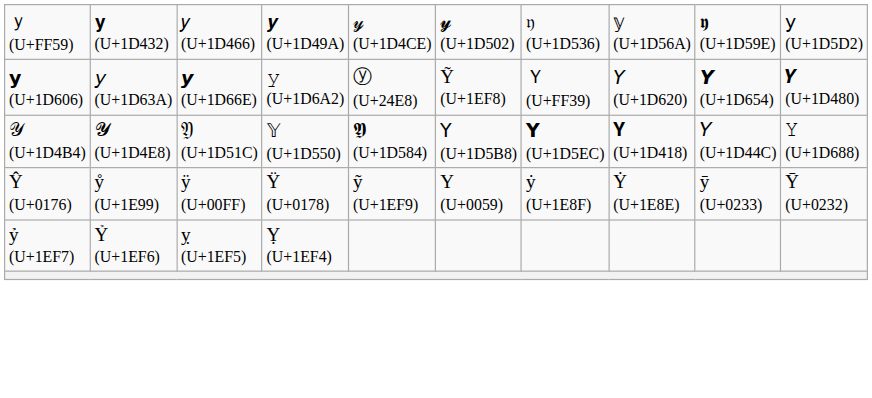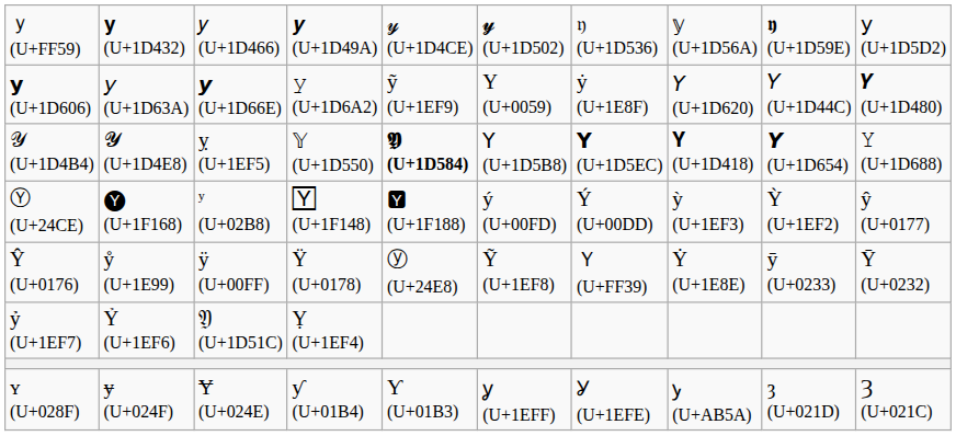𝘆 (U+1D606) | column 5: ⓨ (U+24E8) -> ỹ (U+1EF9)
𝘆 (U+1D606) | column 6: Ỹ (U+1EF8) -> Y (U+0059)
𝘆 (U+1D606) | column 7: Ｙ (U+FF39) -> ẏ (U+1E8F)
𝘆 (U+1D606) | column 9: 𝙔 (U+1D654) -> 𝑌 (U+1D44C)
𝒴 (U+1D4B4) | column 3: 𝔜 (U+1D51C) -> ỵ (U+1EF5)
𝒴 (U+1D4B4) | column 5: normal -> bold
𝒴 (U+1D4B4) | column 9: 𝑌 (U+1D44C) -> 𝙔 (U+1D654)
+ row: Ⓨ (U+24CE) | 🅨 (U+1F168) | ʸ (U+02B8) | 🅈 (U+1F148) | 🆈 (U+1F188) | ý (U+00FD) | Ý (U+00DD) | ỳ (U+1EF3) | Ỳ (U+1EF2) | ŷ (U+0177)
Ŷ (U+0176) | column 5: ỹ (U+1EF9) -> ⓨ (U+24E8)
Ŷ (U+0176) | column 6: Y (U+0059) -> Ỹ (U+1EF8)
Ŷ (U+0176) | column 7: ẏ (U+1E8F) -> Ｙ (U+FF39)
ỷ (U+1EF7) | column 3: ỵ (U+1EF5) -> 𝔜 (U+1D51C)
+ row: ʏ (U+028F) | ɏ (U+024F) | Ɏ (U+024E) | ƴ (U+01B4) | Ƴ (U+01B3) | ỿ (U+1EFF) | Ỿ (U+1EFE) | ꭚ (U+AB5A) | ȝ (U+021D) | Ȝ (U+021C)
